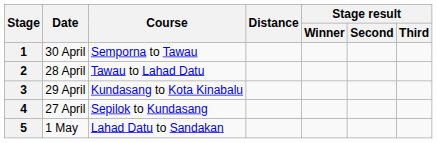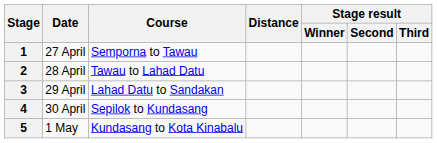1 | Date: 30 April -> 27 April
3 | Course: Kundasang to Kota Kinabalu -> Lahad Datu to Sandakan
4 | Date: 27 April -> 30 April
5 | Course: Lahad Datu to Sandakan -> Kundasang to Kota Kinabalu
